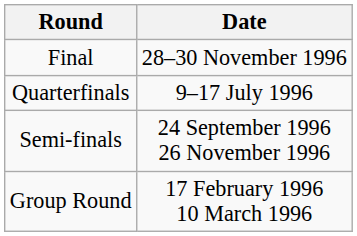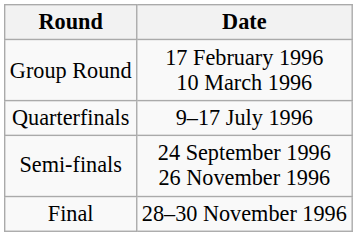rows swapped: Group Round <-> Final
